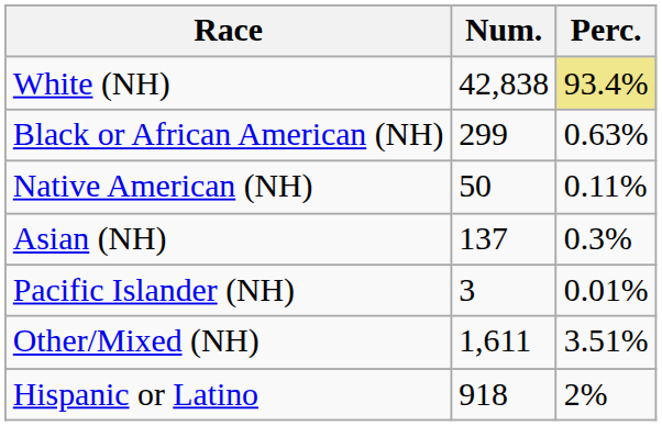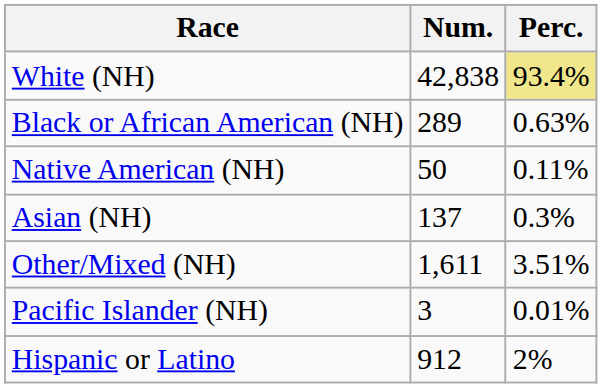Black or African American (NH) | Num.: 299 -> 289
rows swapped: Pacific Islander (NH) <-> Other/Mixed (NH)
Hispanic or Latino | Num.: 918 -> 912
